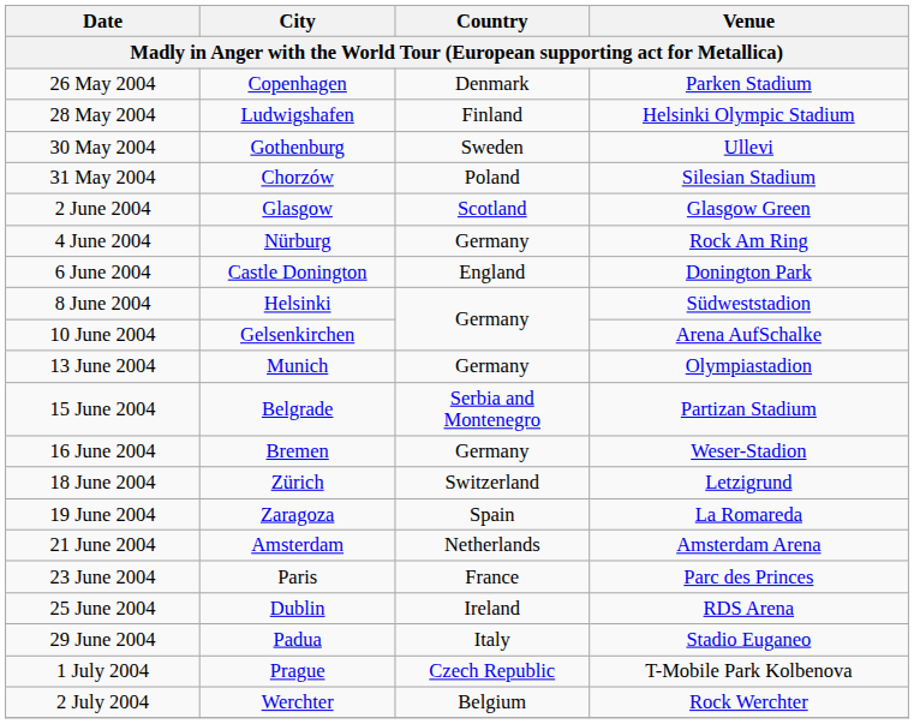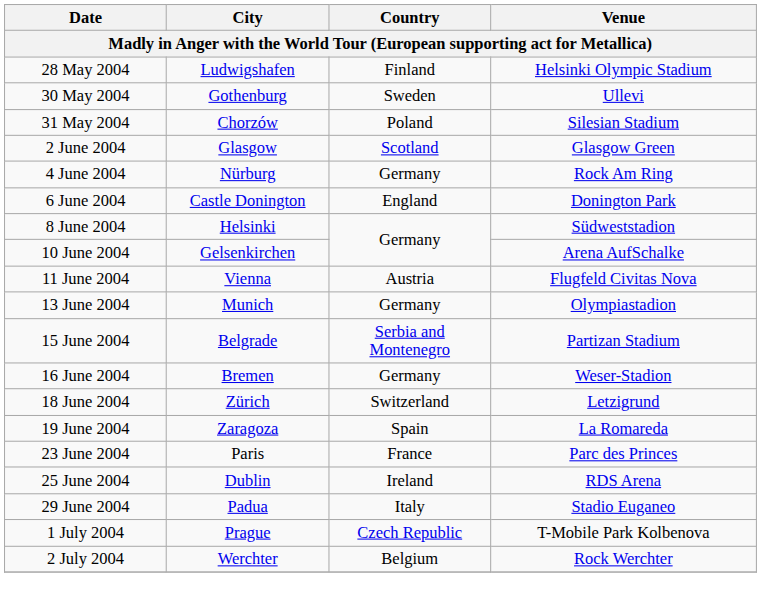- row: 26 May 2004 | Copenhagen | Denmark | Parken Stadium
+ row: 11 June 2004 | Vienna | Austria | Flugfeld Civitas Nova
- row: 21 June 2004 | Amsterdam | Netherlands | Amsterdam Arena
